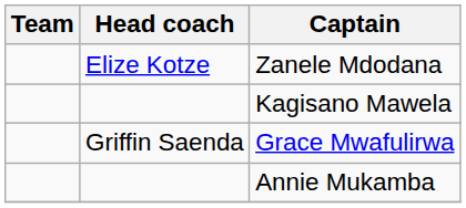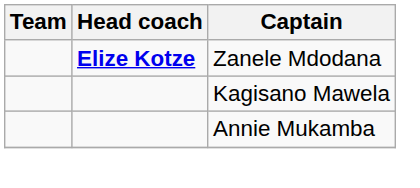Zanele Mdodana | Head coach: normal -> bold
- row: Griffin Saenda | Grace Mwafulirwa
